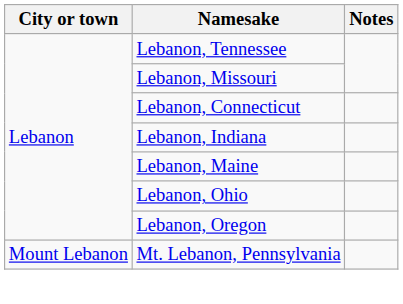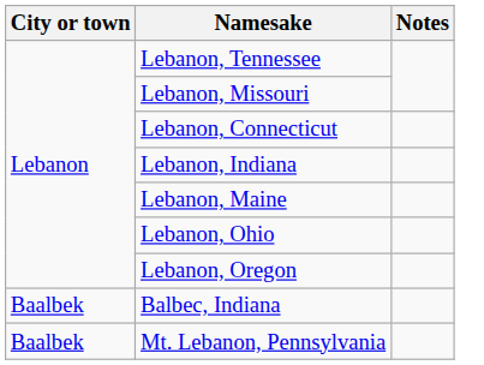+ row: Baalbek | Balbec, Indiana
Mt. Lebanon, Pennsylvania | City or town: Mount Lebanon -> Baalbek
